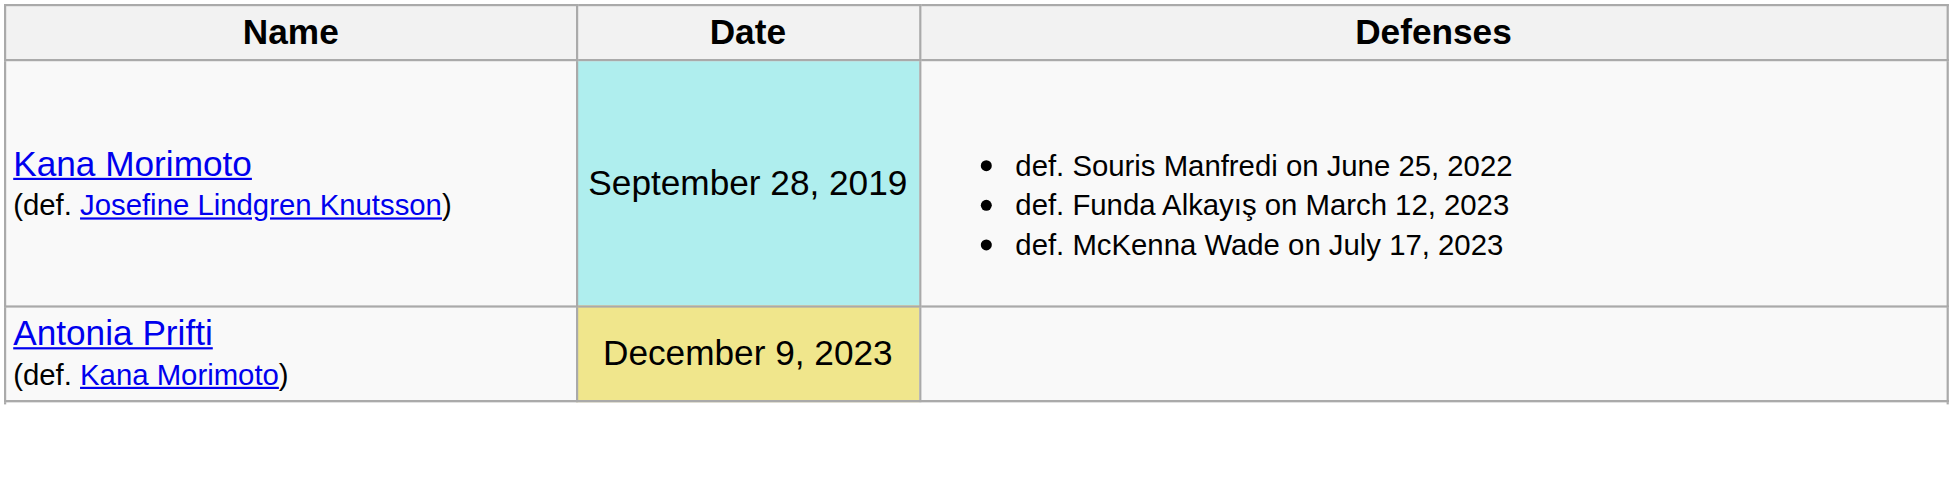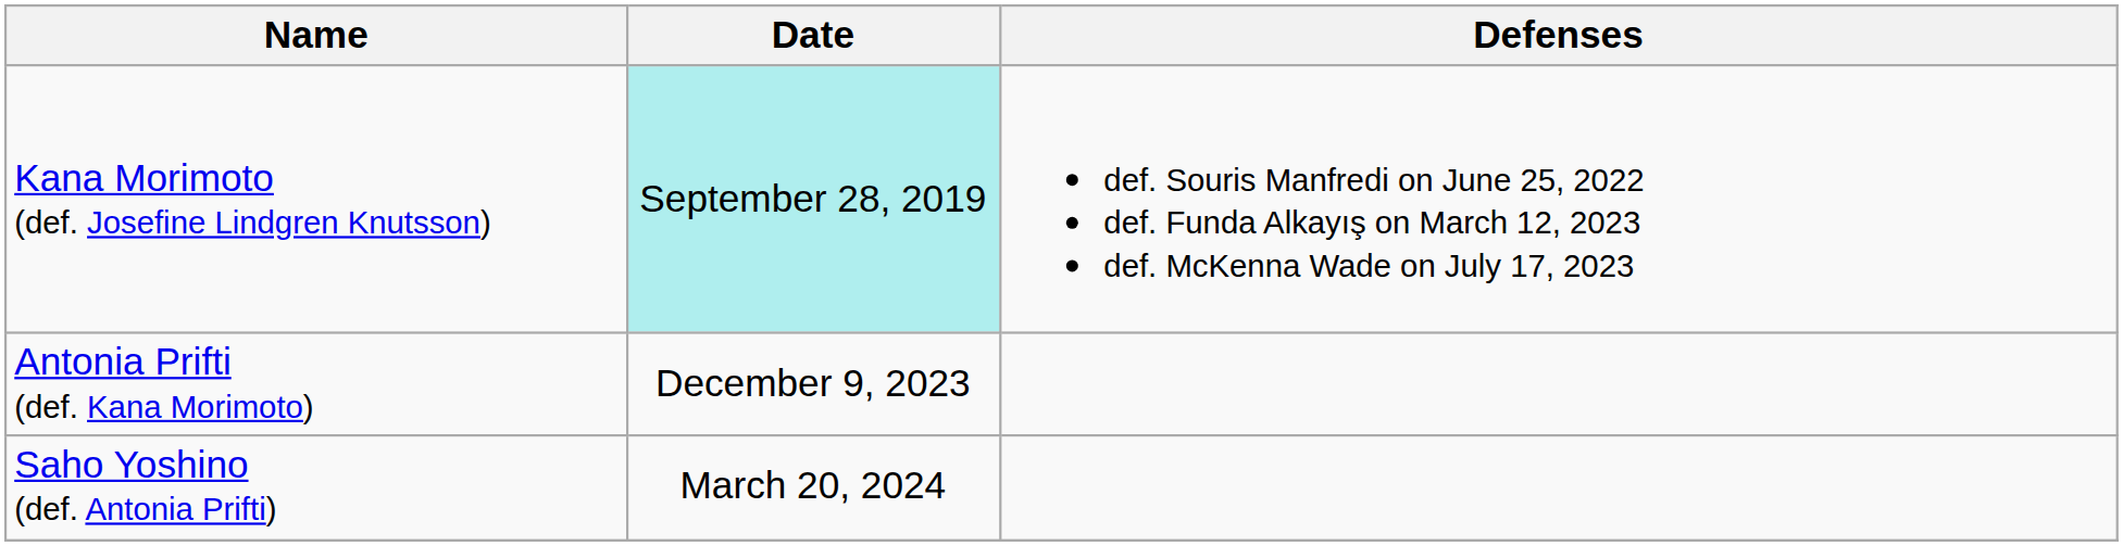Antonia Prifti (def. Kana Morimoto) | Date: khaki background -> no background
+ row: Saho Yoshino (def. Antonia Prifti) | March 20, 2024
